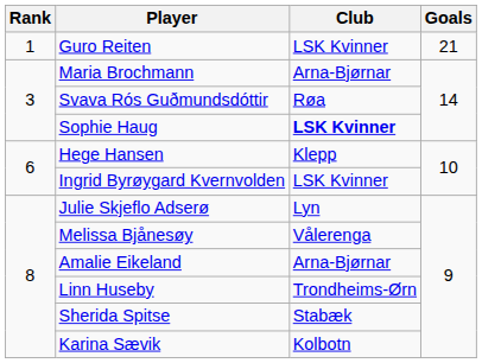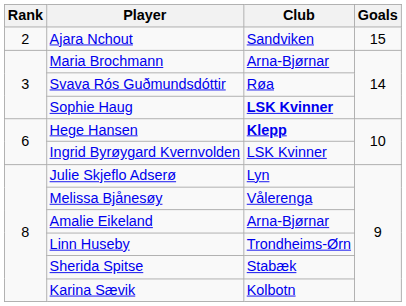- row: 1 | Guro Reiten | LSK Kvinner | 21
+ row: 2 | Ajara Nchout | Sandviken | 15
Hege Hansen | Club: normal -> bold
